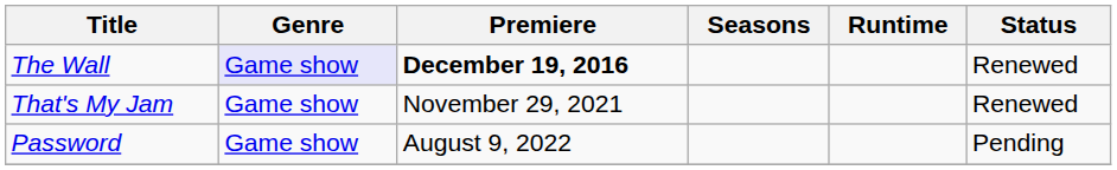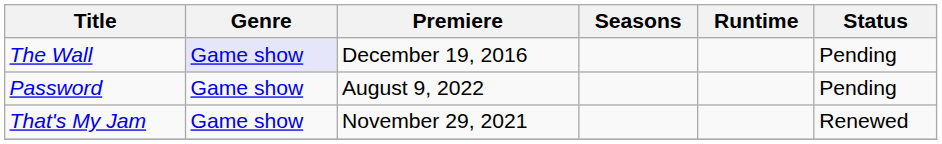The Wall | Premiere: bold -> normal
The Wall | Status: Renewed -> Pending
rows swapped: That's My Jam <-> Password
